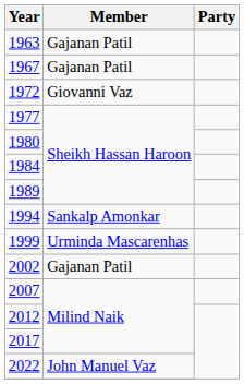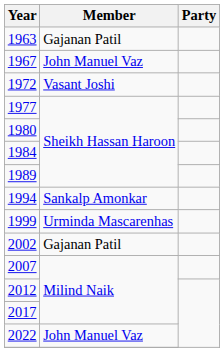1967 | Member: Gajanan Patil -> John Manuel Vaz
1972 | Member: Giovanni Vaz -> Vasant Joshi
